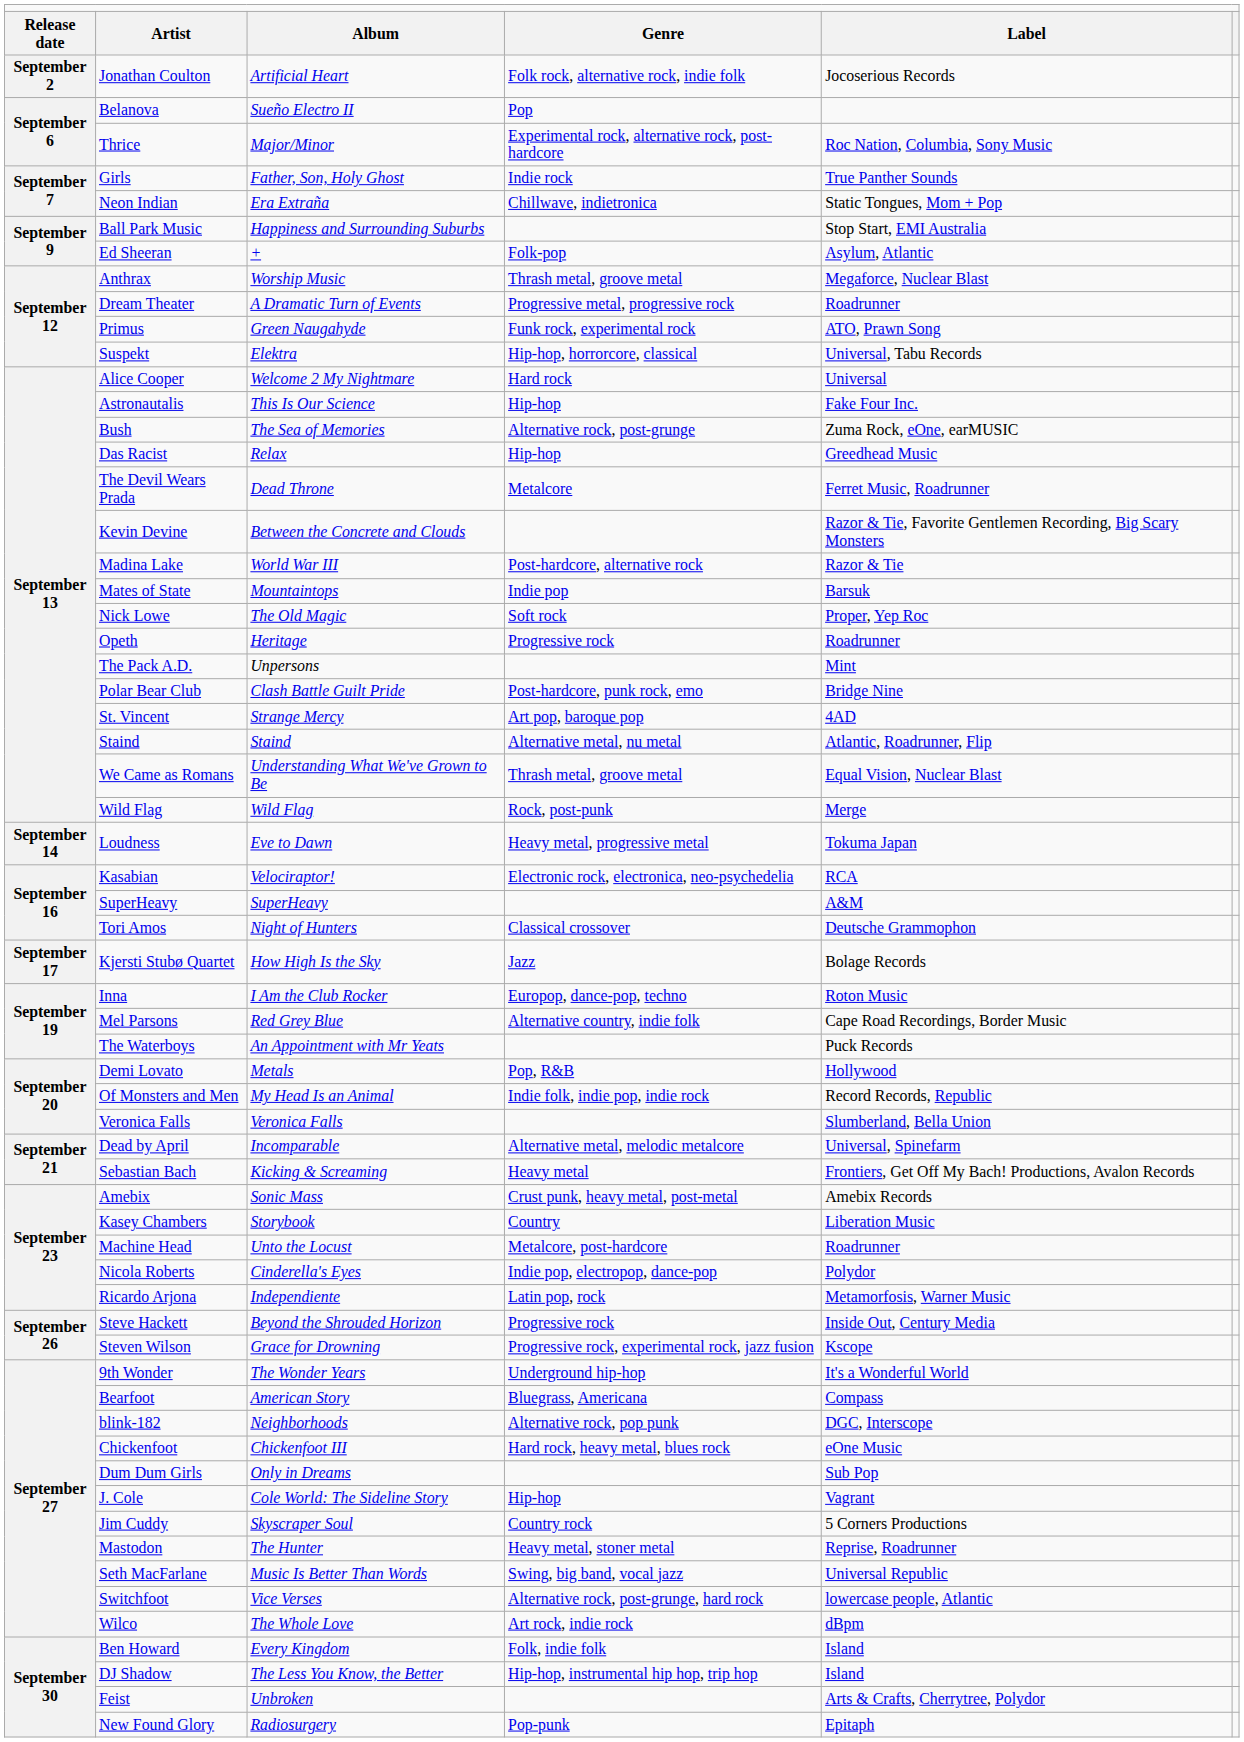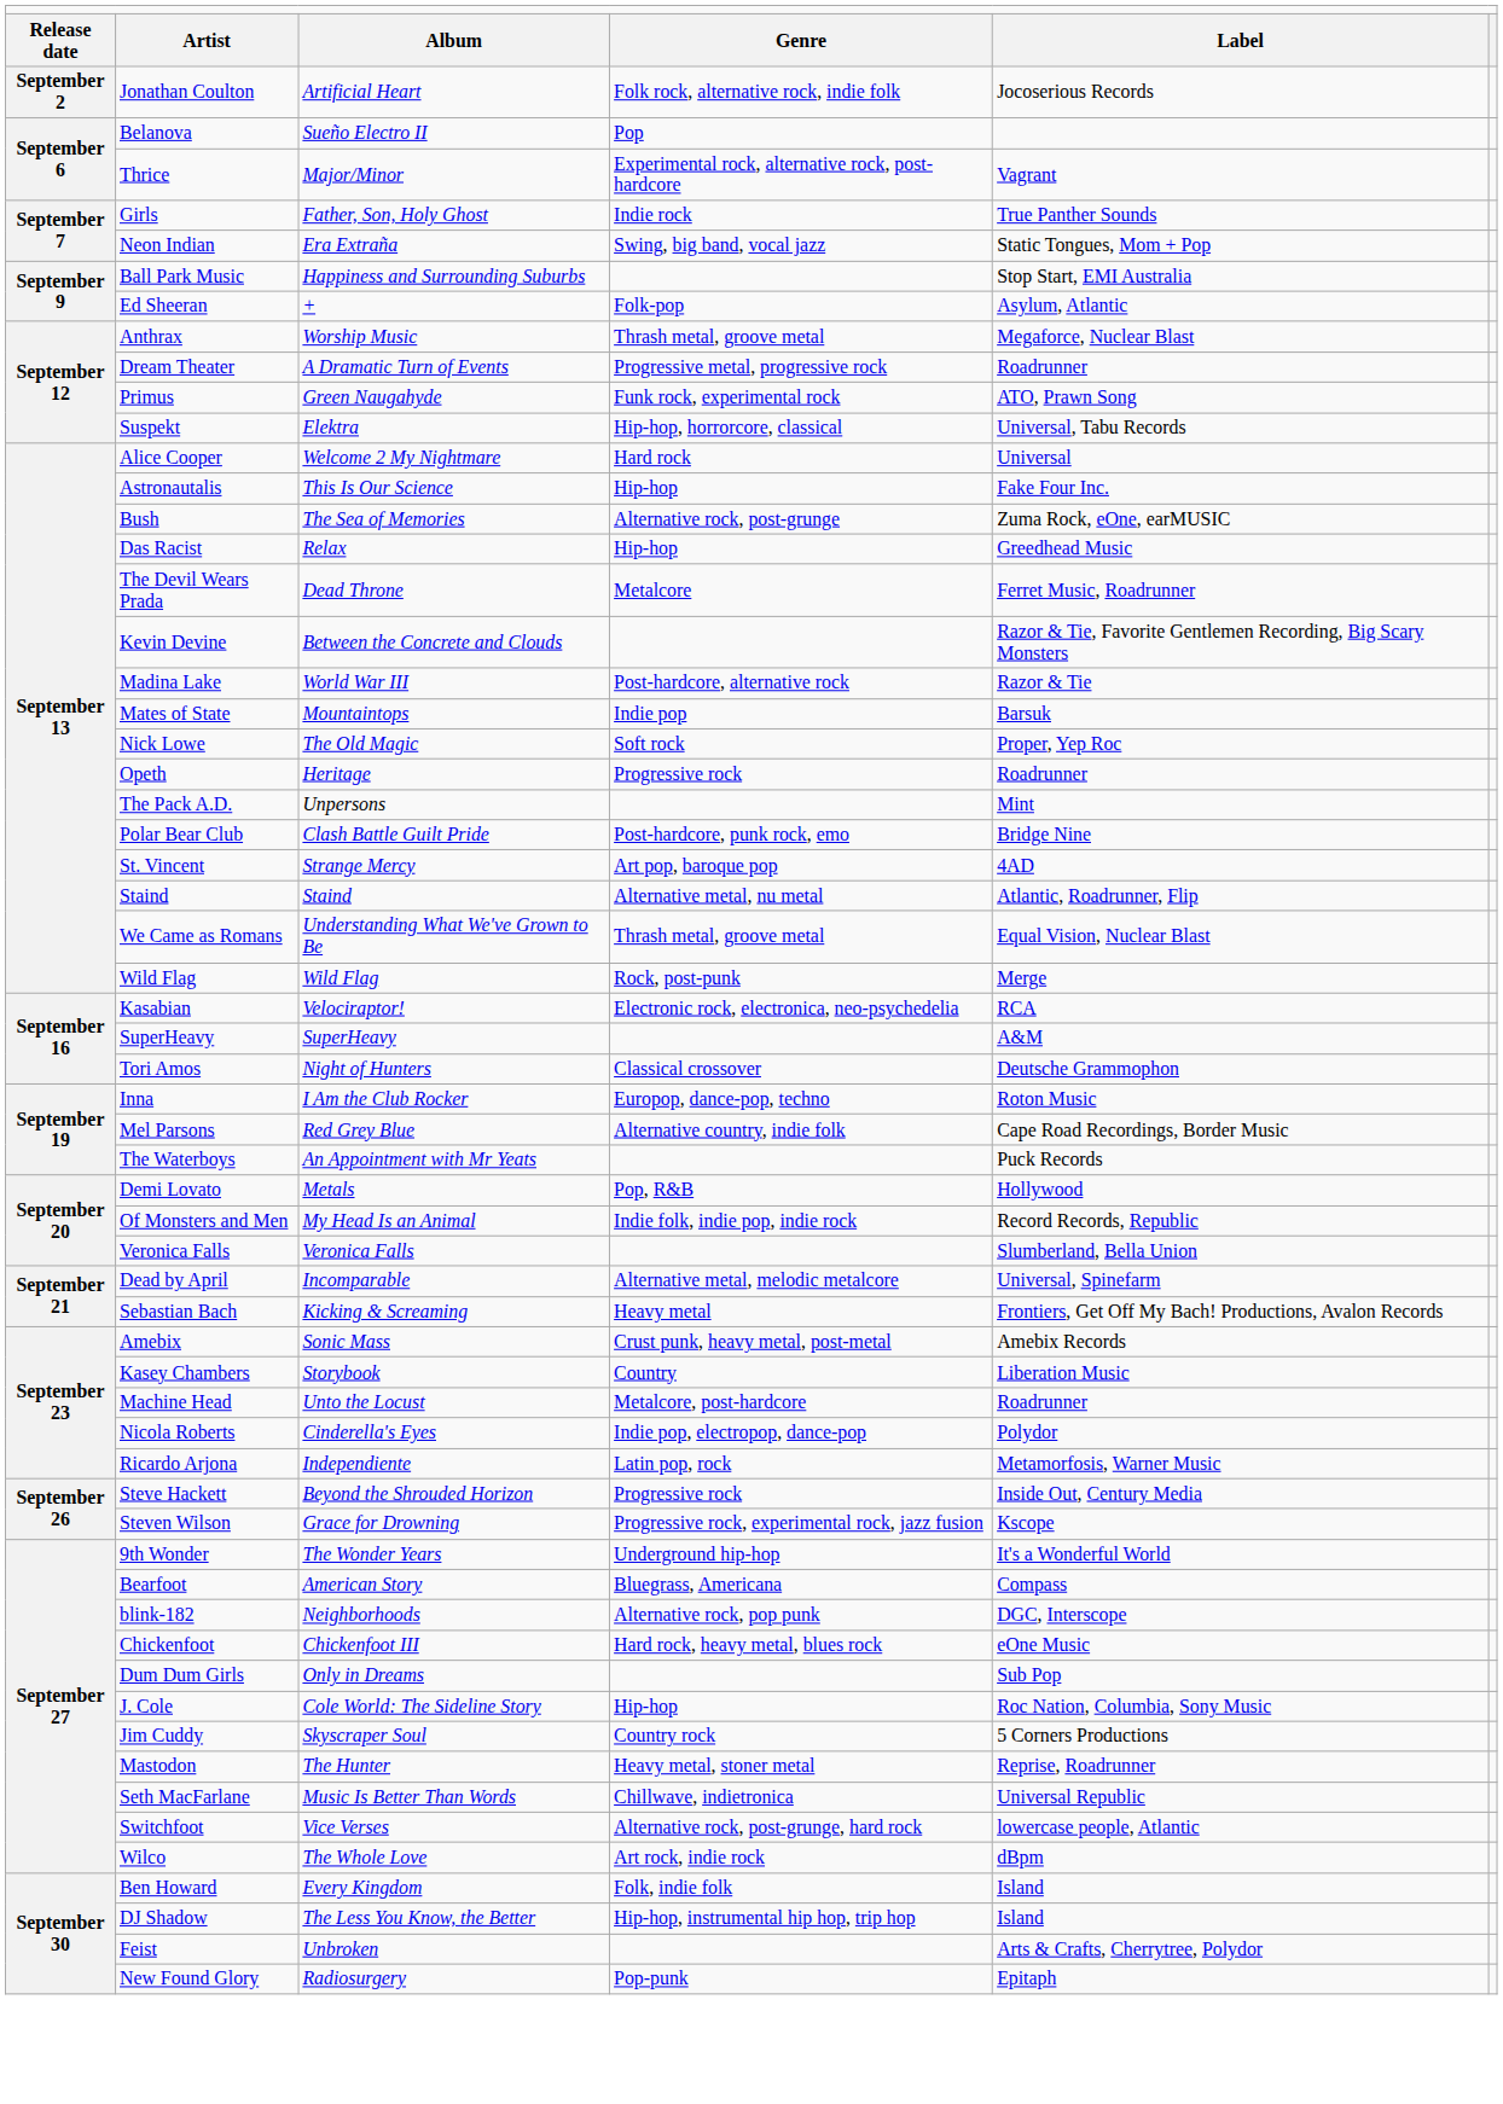Thrice | column 5: Roc Nation, Columbia, Sony Music -> Vagrant
Neon Indian | column 4: Chillwave, indietronica -> Swing, big band, vocal jazz
- row: September 14 | Loudness | Eve to Dawn | Heavy metal, progressive metal | Tokuma Japan
- row: September 17 | Kjersti Stubø Quartet | How High Is the Sky | Jazz | Bolage Records
J. Cole | column 5: Vagrant -> Roc Nation, Columbia, Sony Music
Seth MacFarlane | column 4: Swing, big band, vocal jazz -> Chillwave, indietronica
